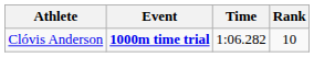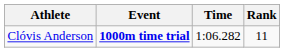Clóvis Anderson | Rank: 10 -> 11
